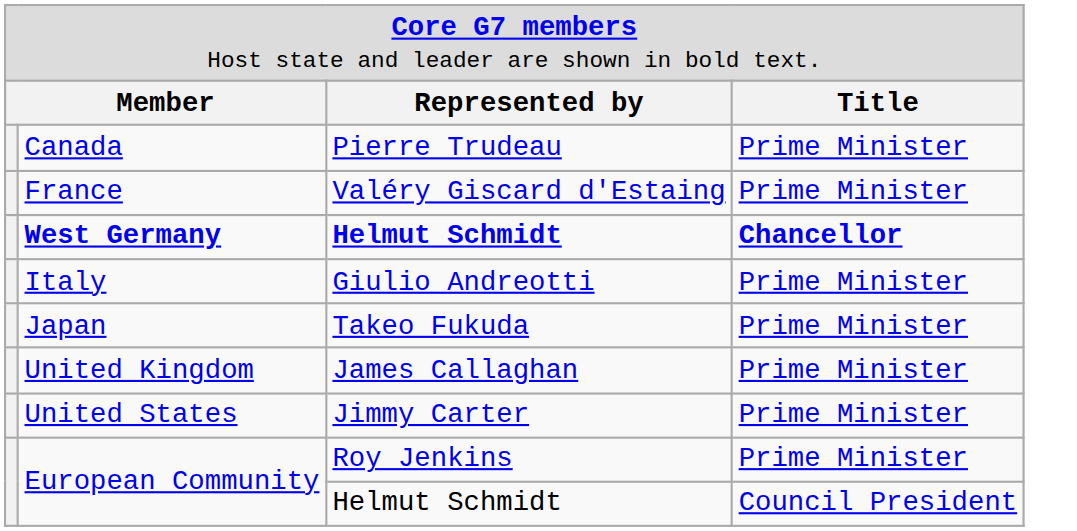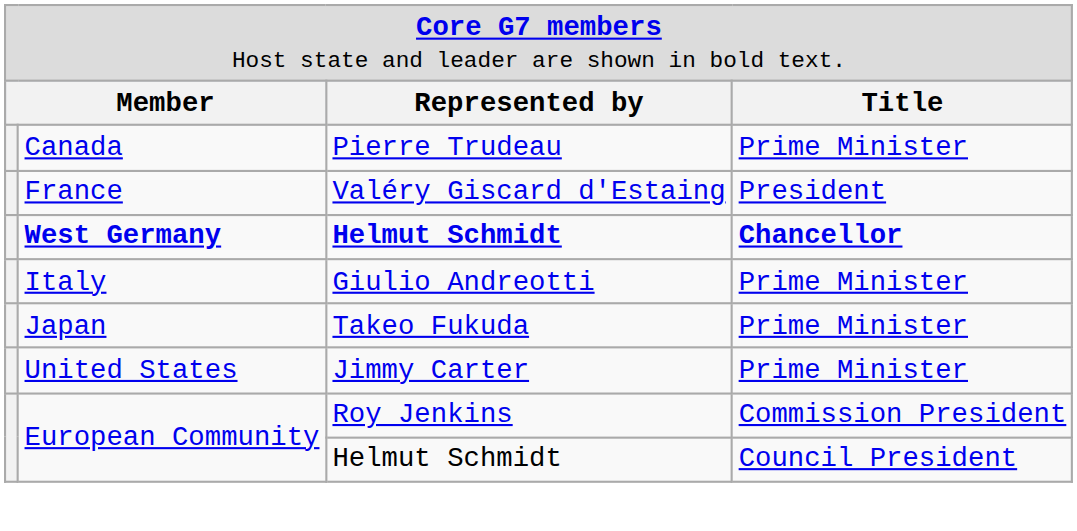France | column 4: Prime Minister -> President
- row: United Kingdom | James Callaghan | Prime Minister
European Community / Roy Jenkins | column 4: Prime Minister -> Commission President
